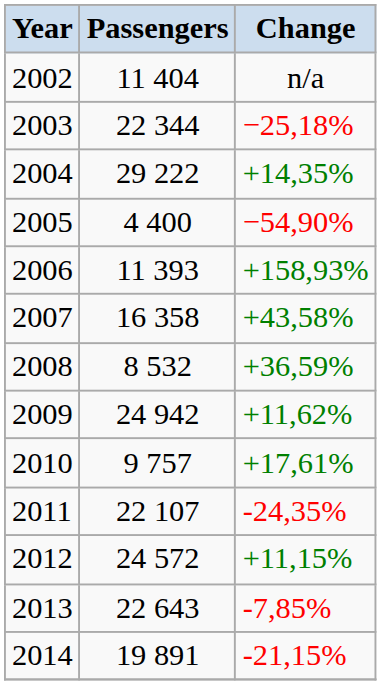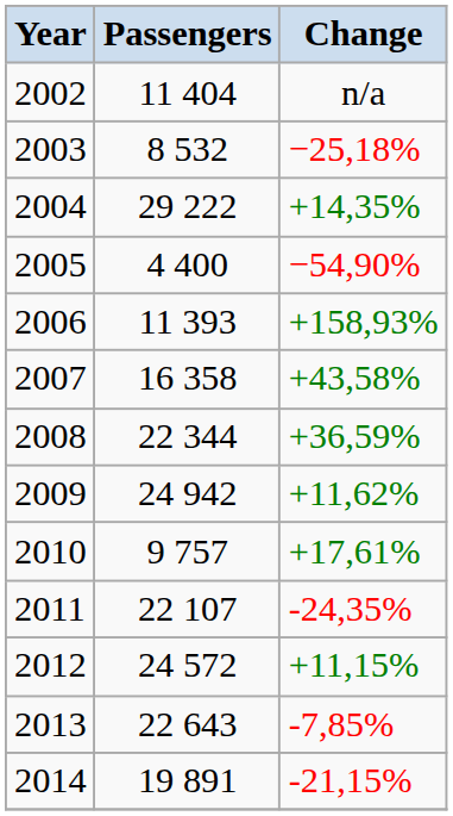2003 | Passengers: 22 344 -> 8 532
2008 | Passengers: 8 532 -> 22 344
